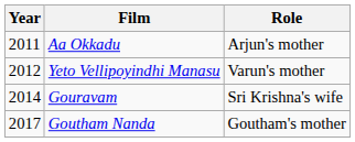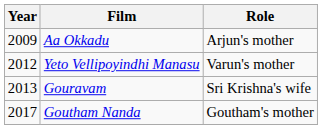Aa Okkadu | Year: 2011 -> 2009
Gouravam | Year: 2014 -> 2013
